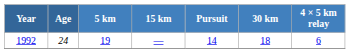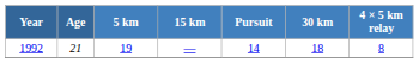1992 | Age: 24 -> 21
1992 | 4 × 5 km relay: 6 -> 8
